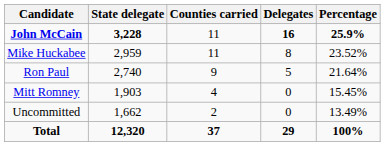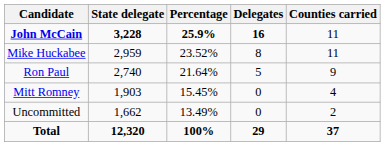columns swapped: Percentage <-> Counties carried
